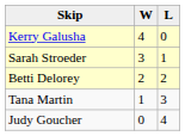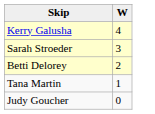- column: L | 0 | 1 | 2 | 3 | 4
